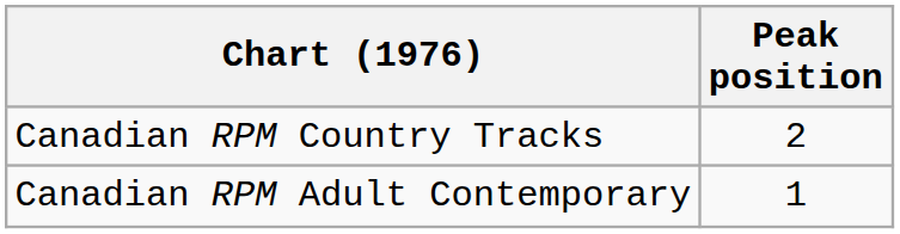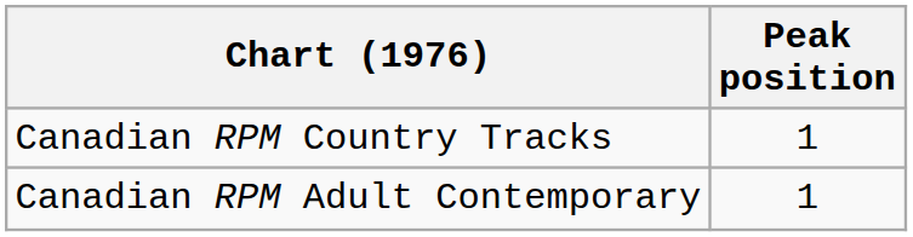Canadian RPM Country Tracks | Peak position: 2 -> 1
